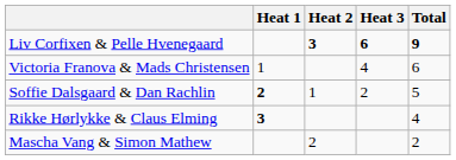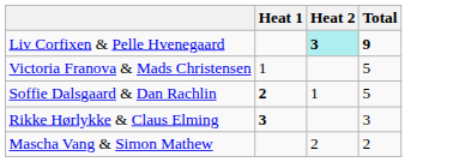- column: Heat 3 | 6 | 4 | 2
Liv Corfixen & Pelle Hvenegaard | Heat 2: no background -> paleturquoise background
Victoria Franova & Mads Christensen | Total: 6 -> 5
Rikke Hørlykke & Claus Elming | Total: 4 -> 3
